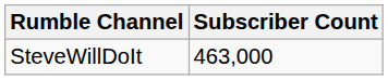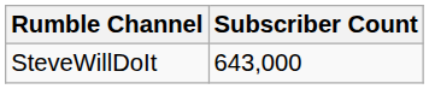SteveWillDoIt | Subscriber Count: 463,000 -> 643,000
